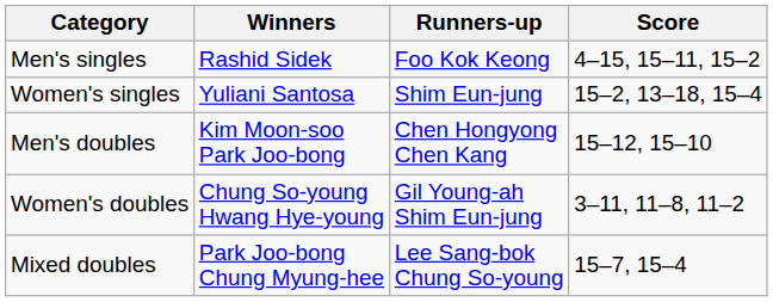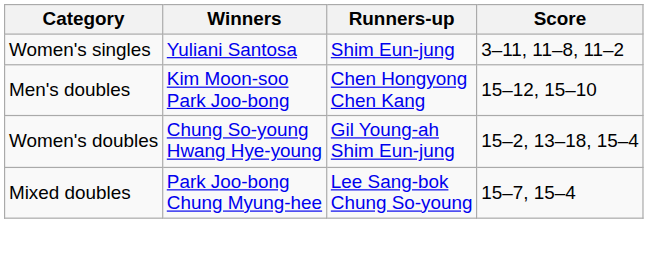- row: Men's singles | Rashid Sidek | Foo Kok Keong | 4–15, 15–11, 15–2
Women's singles | Score: 15–2, 13–18, 15–4 -> 3–11, 11–8, 11–2
Women's doubles | Score: 3–11, 11–8, 11–2 -> 15–2, 13–18, 15–4
